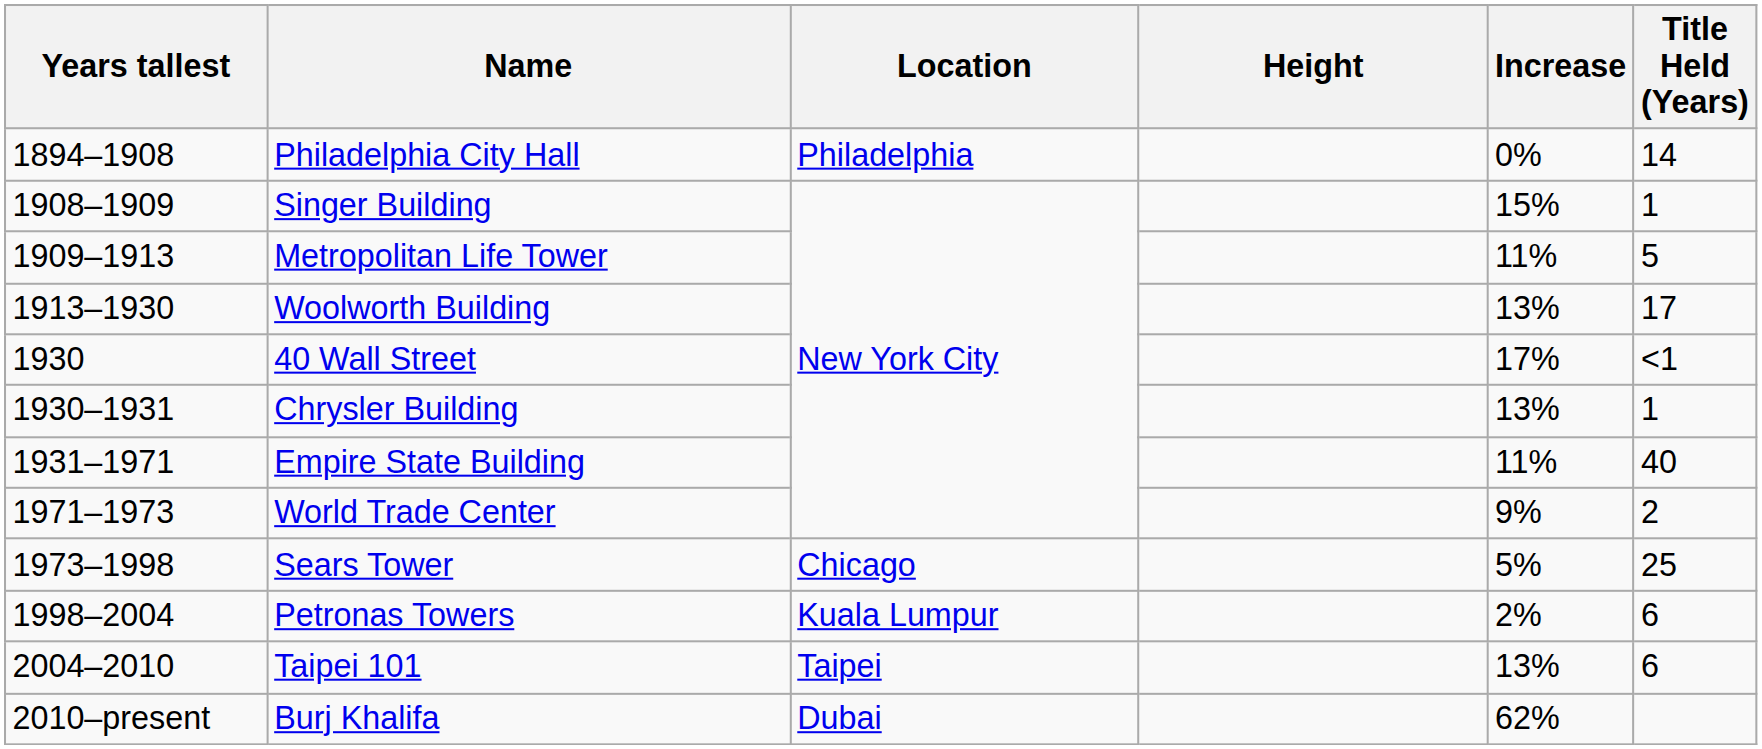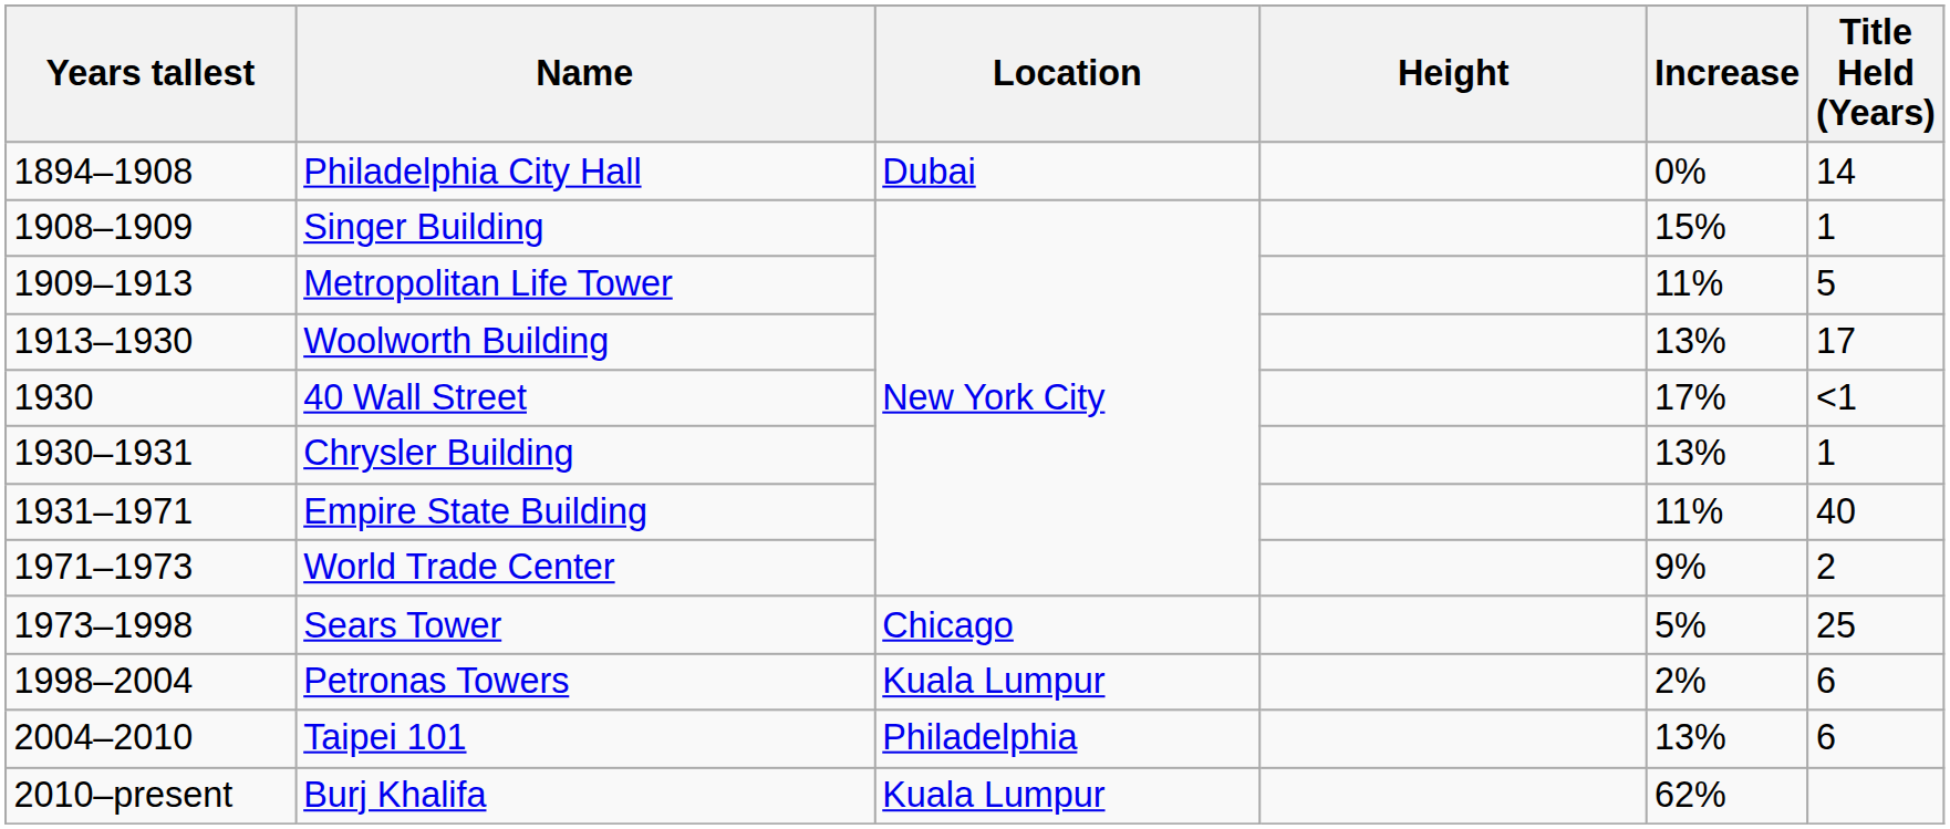Philadelphia City Hall | Location: Philadelphia -> Dubai
Taipei 101 | Location: Taipei -> Philadelphia
Burj Khalifa | Location: Dubai -> Kuala Lumpur
